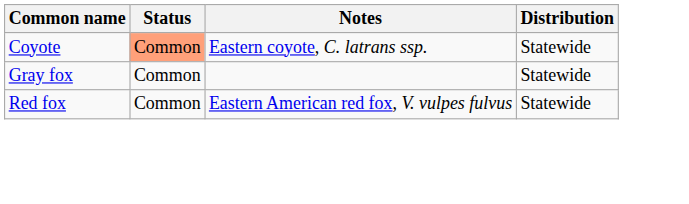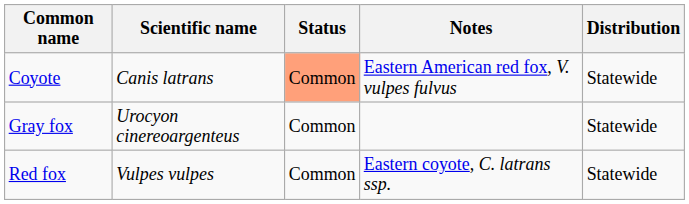+ column: Scientific name | Canis latrans | Urocyon cinereoargenteus | Vulpes vulpes
Coyote | Notes: Eastern coyote, C. latrans ssp. -> Eastern American red fox, V. vulpes fulvus
Red fox | Notes: Eastern American red fox, V. vulpes fulvus -> Eastern coyote, C. latrans ssp.
